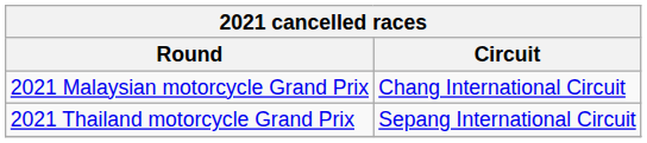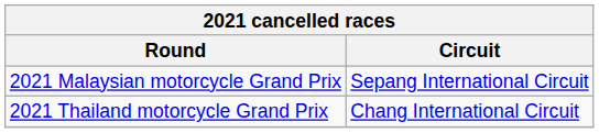2021 Malaysian motorcycle Grand Prix | Circuit: Chang International Circuit -> Sepang International Circuit
2021 Thailand motorcycle Grand Prix | Circuit: Sepang International Circuit -> Chang International Circuit
